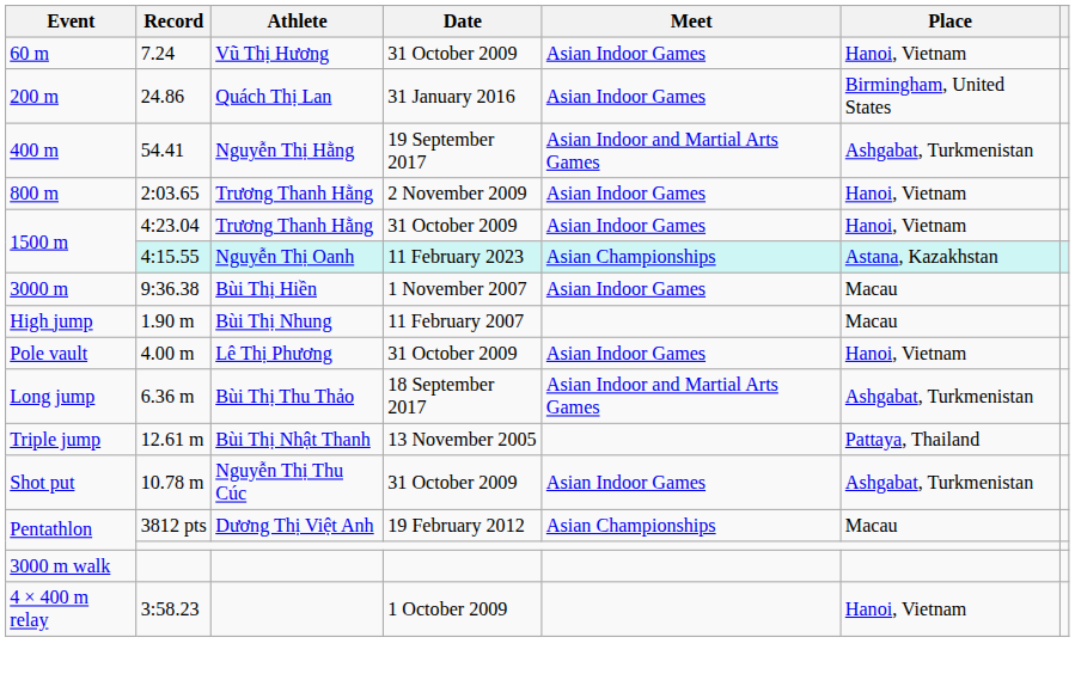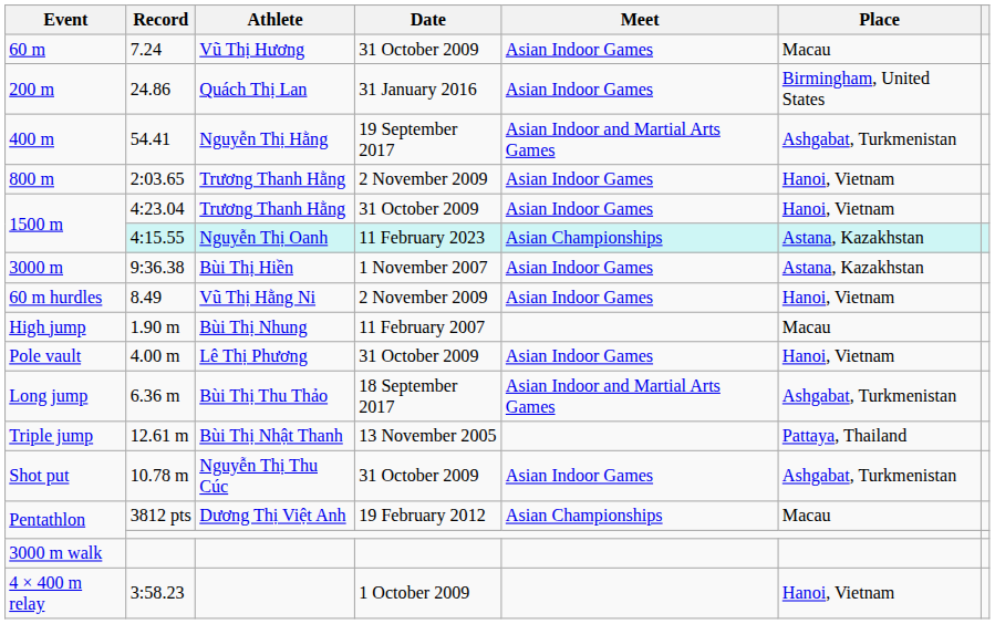7.24 | Place: Hanoi, Vietnam -> Macau
9:36.38 | Place: Macau -> Astana, Kazakhstan
+ row: 60 m hurdles | 8.49 | Vũ Thị Hằng Ni | 2 November 2009 | Asian Indoor Games | Hanoi, Vietnam
